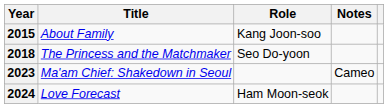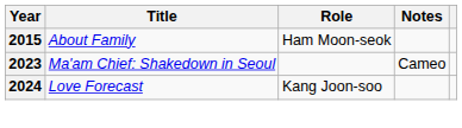2015 | Role: Kang Joon-soo -> Ham Moon-seok
- row: 2018 | The Princess and the Matchmaker | Seo Do-yoon
2024 | Role: Ham Moon-seok -> Kang Joon-soo
